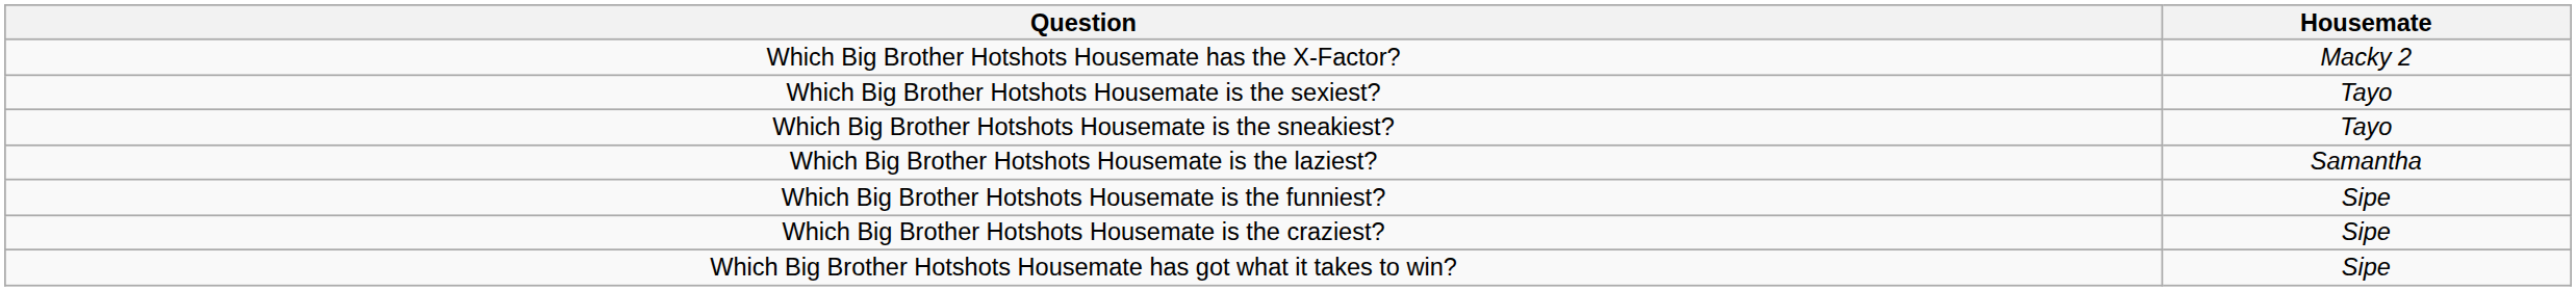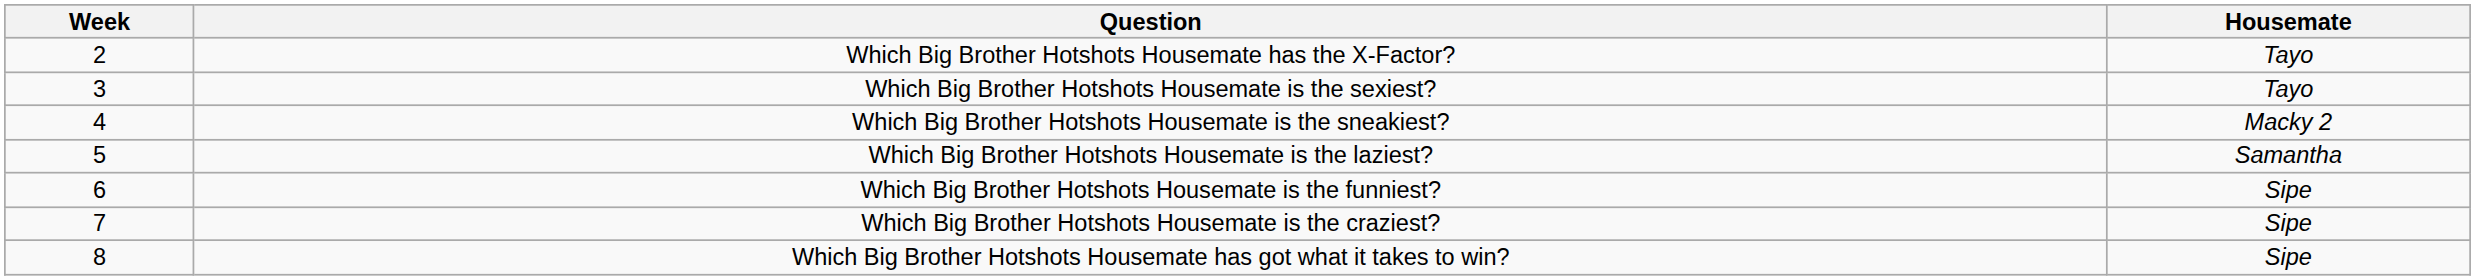+ column: Week | 2 | 3 | 4 | 5 | 6 | 7 | 8
Which Big Brother Hotshots Housemate has the X-Factor? | Housemate: Macky 2 -> Tayo
Which Big Brother Hotshots Housemate is the sneakiest? | Housemate: Tayo -> Macky 2
